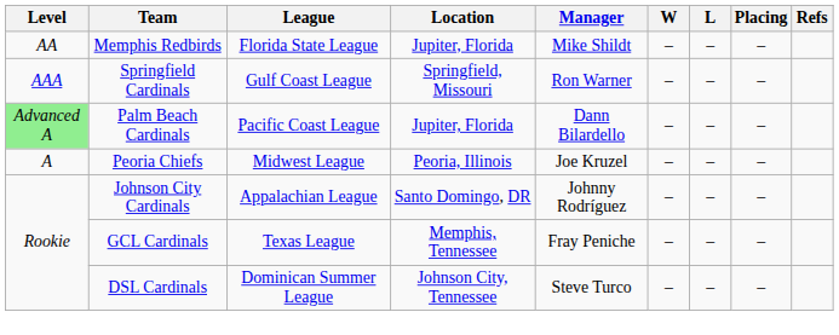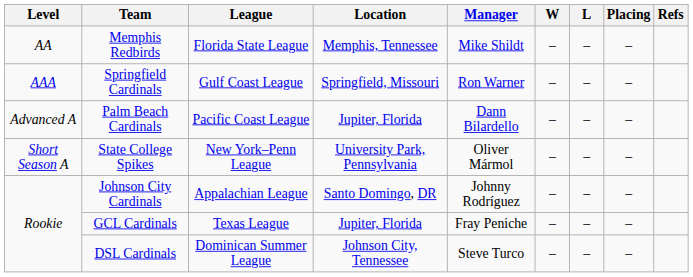Memphis Redbirds | Location: Jupiter, Florida -> Memphis, Tennessee
Palm Beach Cardinals | Level: lightgreen background -> no background
- row: A | Peoria Chiefs | Midwest League | Peoria, Illinois | Joe Kruzel | – | – | –
+ row: Short Season A | State College Spikes | New York–Penn League | University Park, Pennsylvania | Oliver Mármol | – | – | –
GCL Cardinals | Location: Memphis, Tennessee -> Jupiter, Florida
